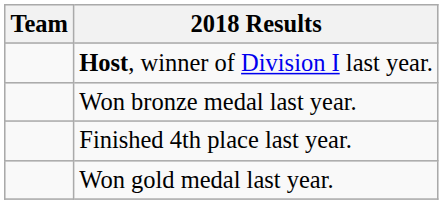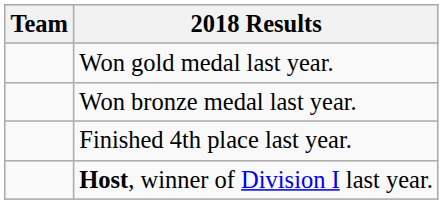rows swapped: Won gold medal last year. <-> Host, winner of Division I last year.
